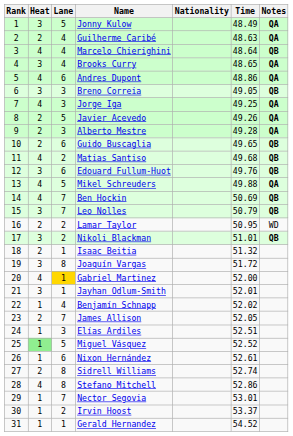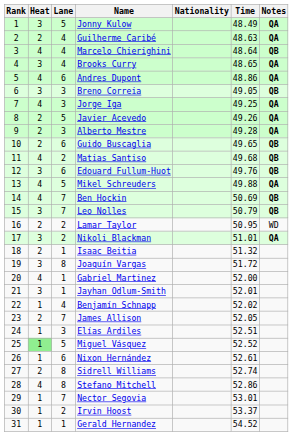Nikoli Blackman | Notes: QB -> QA
Gabriel Martinez | Lane: gold background -> no background
